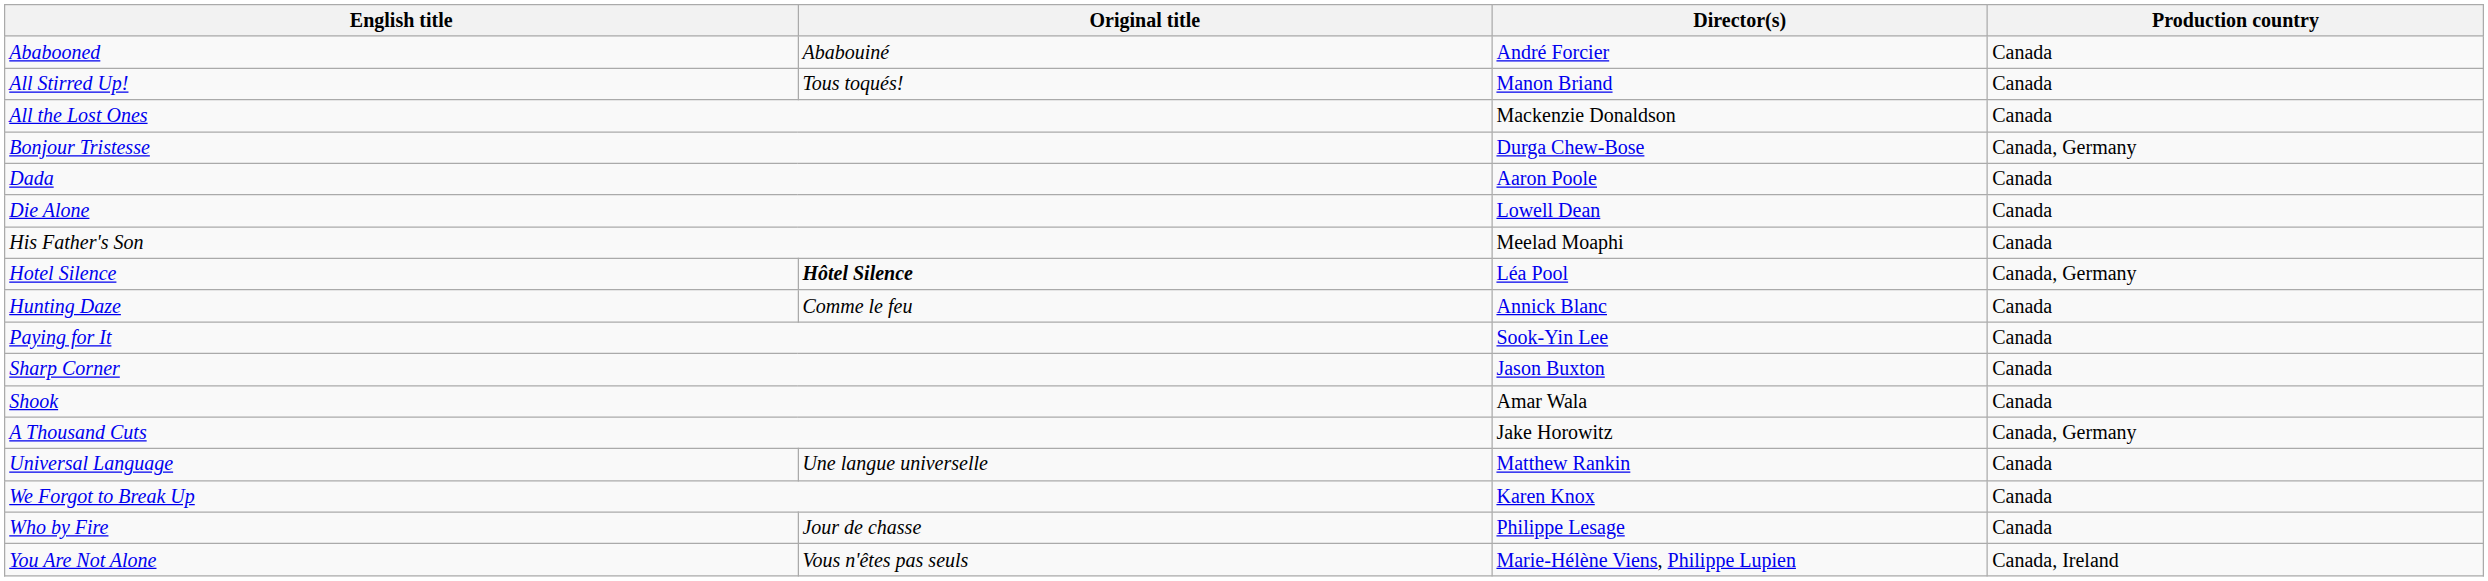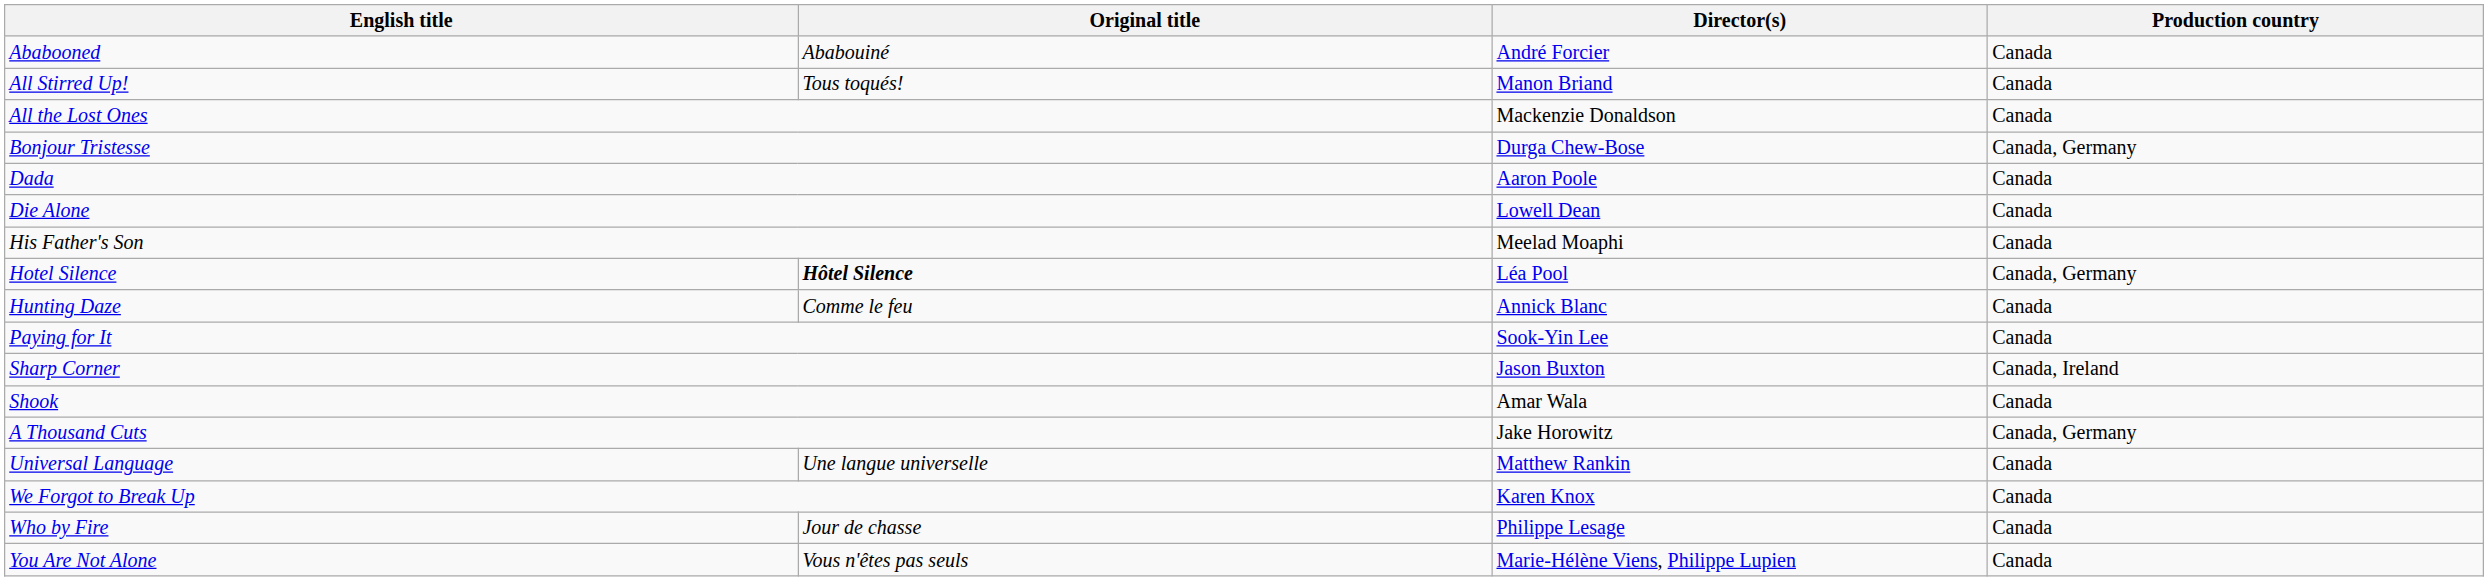Sharp Corner | Production country: Canada -> Canada, Ireland
You Are Not Alone | Production country: Canada, Ireland -> Canada
